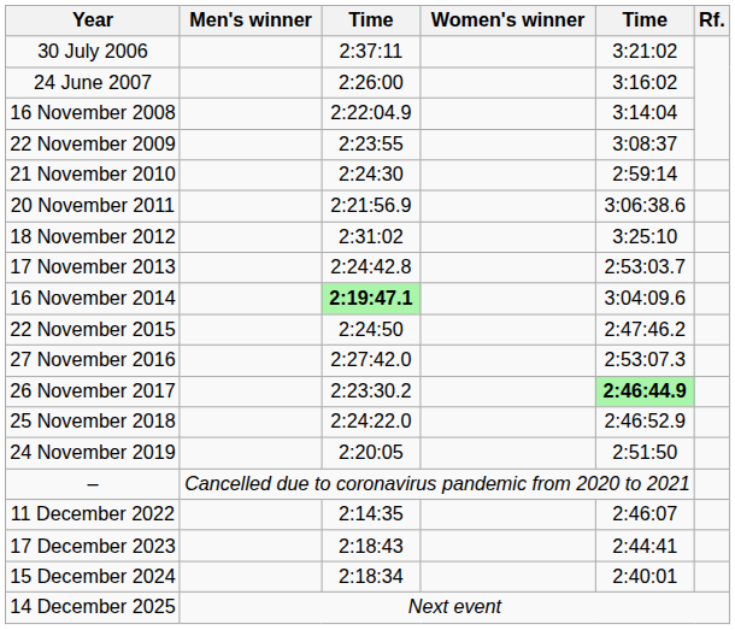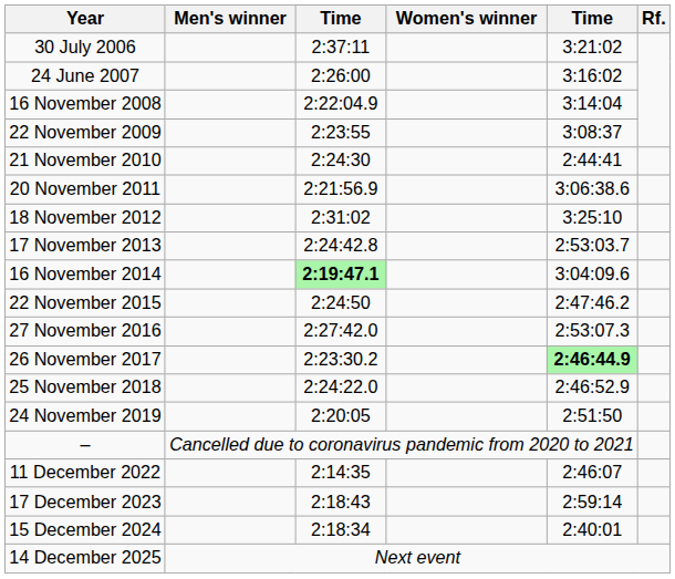21 November 2010 | column 5: 2:59:14 -> 2:44:41
17 December 2023 | column 5: 2:44:41 -> 2:59:14
